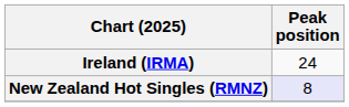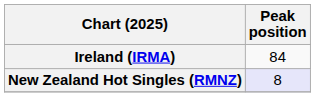Ireland (IRMA) | Peak position: 24 -> 84
